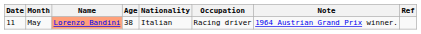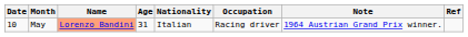May | Date: 11 -> 10
May | Age: 38 -> 31
